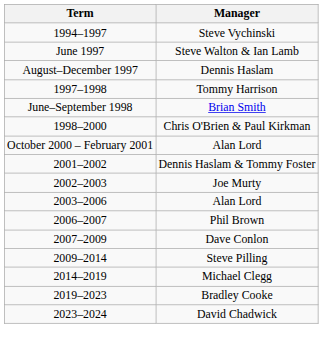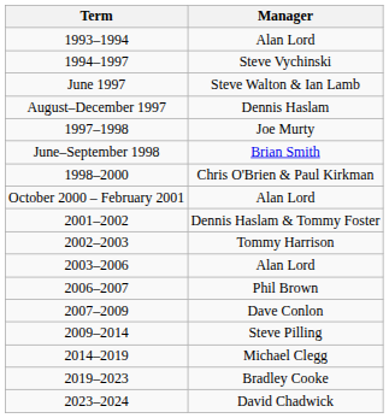+ row: 1993–1994 | Alan Lord
1997–1998 | Manager: Tommy Harrison -> Joe Murty
2002–2003 | Manager: Joe Murty -> Tommy Harrison
